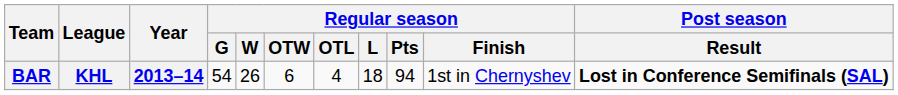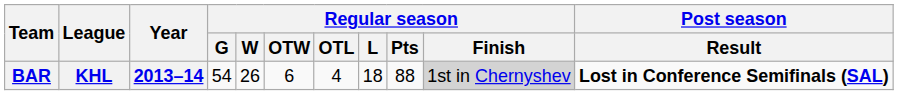BAR | Regular season / Pts: 94 -> 88
BAR | Regular season / Finish: no background -> lightgrey background
